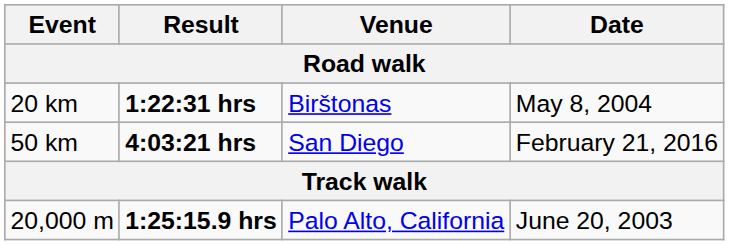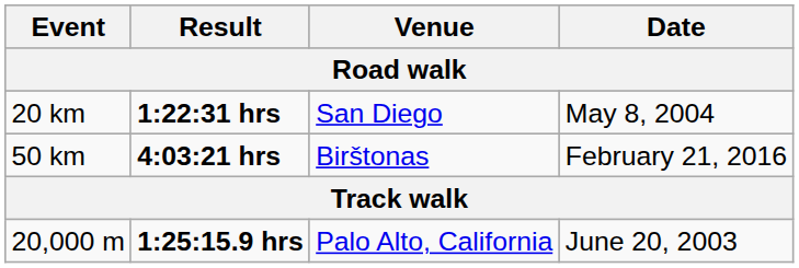20 km | Venue: Birštonas -> San Diego
50 km | Venue: San Diego -> Birštonas
